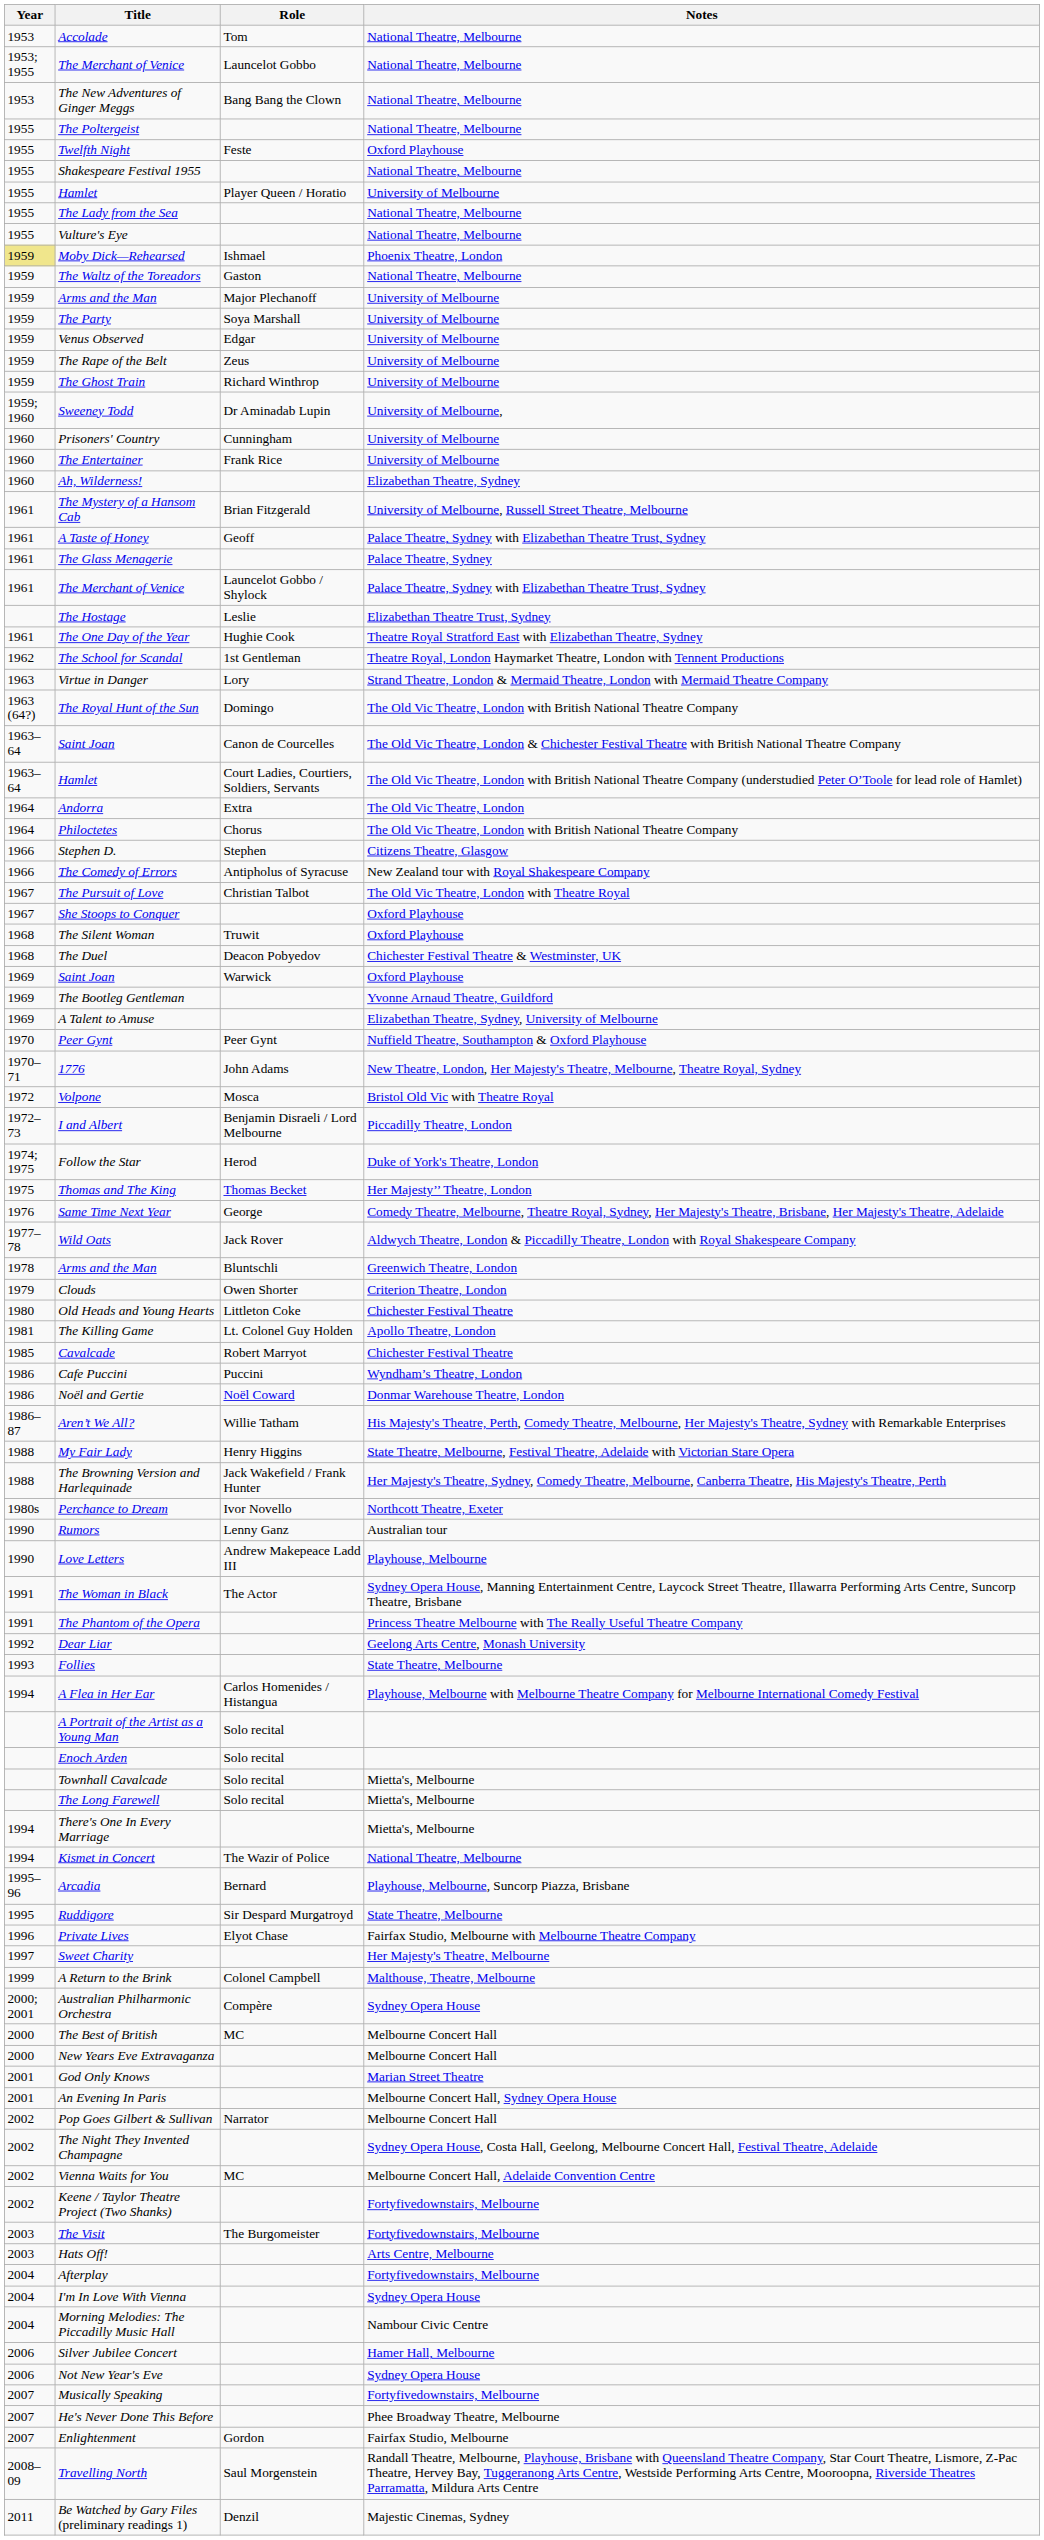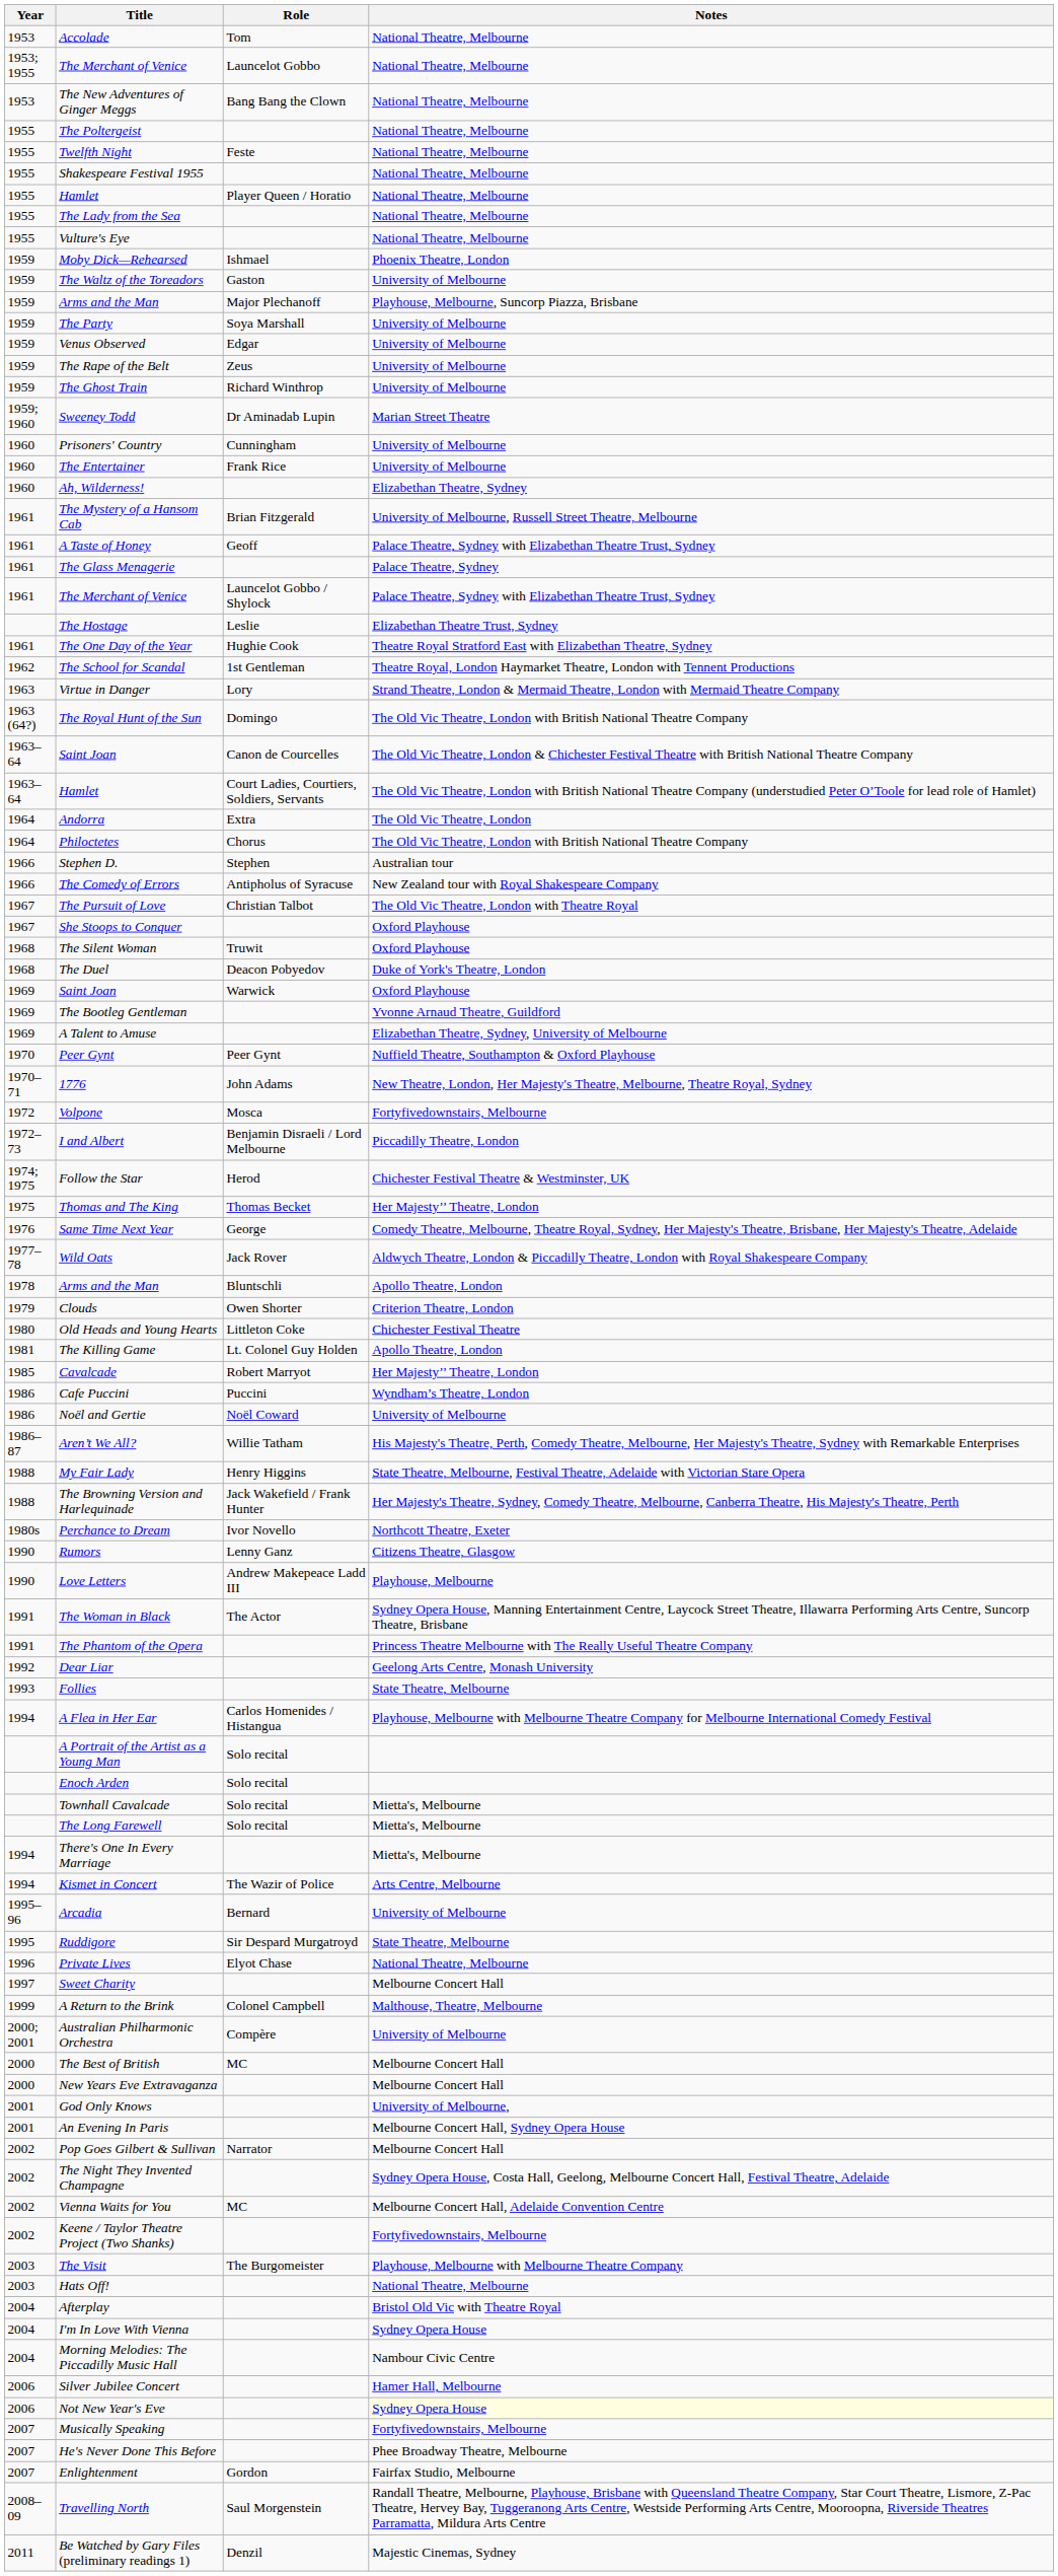Twelfth Night | Notes: Oxford Playhouse -> National Theatre, Melbourne
Hamlet / Player Queen / Horatio | Notes: University of Melbourne -> National Theatre, Melbourne
Moby Dick—Rehearsed | Year: khaki background -> no background
The Waltz of the Toreadors | Notes: National Theatre, Melbourne -> University of Melbourne
Arms and the Man / Major Plechanoff | Notes: University of Melbourne -> Playhouse, Melbourne, Suncorp Piazza, Brisbane
Sweeney Todd | Notes: University of Melbourne, -> Marian Street Theatre
Stephen D. | Notes: Citizens Theatre, Glasgow -> Australian tour
The Duel | Notes: Chichester Festival Theatre & Westminster, UK -> Duke of York's Theatre, London
Volpone | Notes: Bristol Old Vic with Theatre Royal -> Fortyfivedownstairs, Melbourne
Follow the Star | Notes: Duke of York's Theatre, London -> Chichester Festival Theatre & Westminster, UK
Arms and the Man / Bluntschli | Notes: Greenwich Theatre, London -> Apollo Theatre, London
Cavalcade | Notes: Chichester Festival Theatre -> Her Majesty’’ Theatre, London
Noël and Gertie | Notes: Donmar Warehouse Theatre, London -> University of Melbourne
Rumors | Notes: Australian tour -> Citizens Theatre, Glasgow
Kismet in Concert | Notes: National Theatre, Melbourne -> Arts Centre, Melbourne
Arcadia | Notes: Playhouse, Melbourne, Suncorp Piazza, Brisbane -> University of Melbourne
Private Lives | Notes: Fairfax Studio, Melbourne with Melbourne Theatre Company -> National Theatre, Melbourne
Sweet Charity | Notes: Her Majesty's Theatre, Melbourne -> Melbourne Concert Hall
Australian Philharmonic Orchestra | Notes: Sydney Opera House -> University of Melbourne
God Only Knows | Notes: Marian Street Theatre -> University of Melbourne,
The Visit | Notes: Fortyfivedownstairs, Melbourne -> Playhouse, Melbourne with Melbourne Theatre Company
Hats Off! | Notes: Arts Centre, Melbourne -> National Theatre, Melbourne
Afterplay | Notes: Fortyfivedownstairs, Melbourne -> Bristol Old Vic with Theatre Royal
Not New Year's Eve | Notes: no background -> lightyellow background
